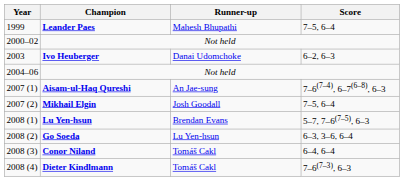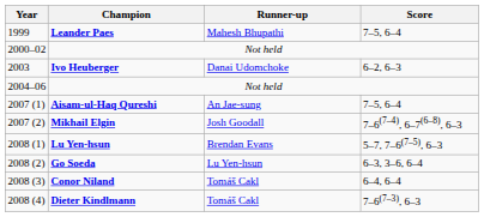Aisam-ul-Haq Qureshi | Score: 7–6(7–4), 6–7(6–8), 6–3 -> 7–5, 6–4
Mikhail Elgin | Score: 7–5, 6–4 -> 7–6(7–4), 6–7(6–8), 6–3
